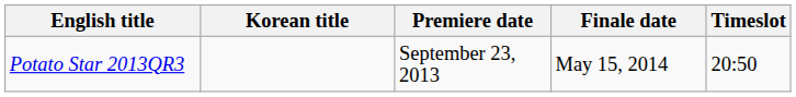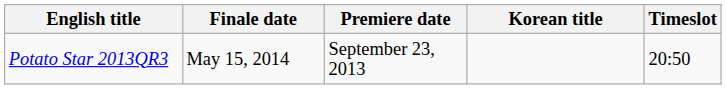columns swapped: Korean title <-> Finale date
